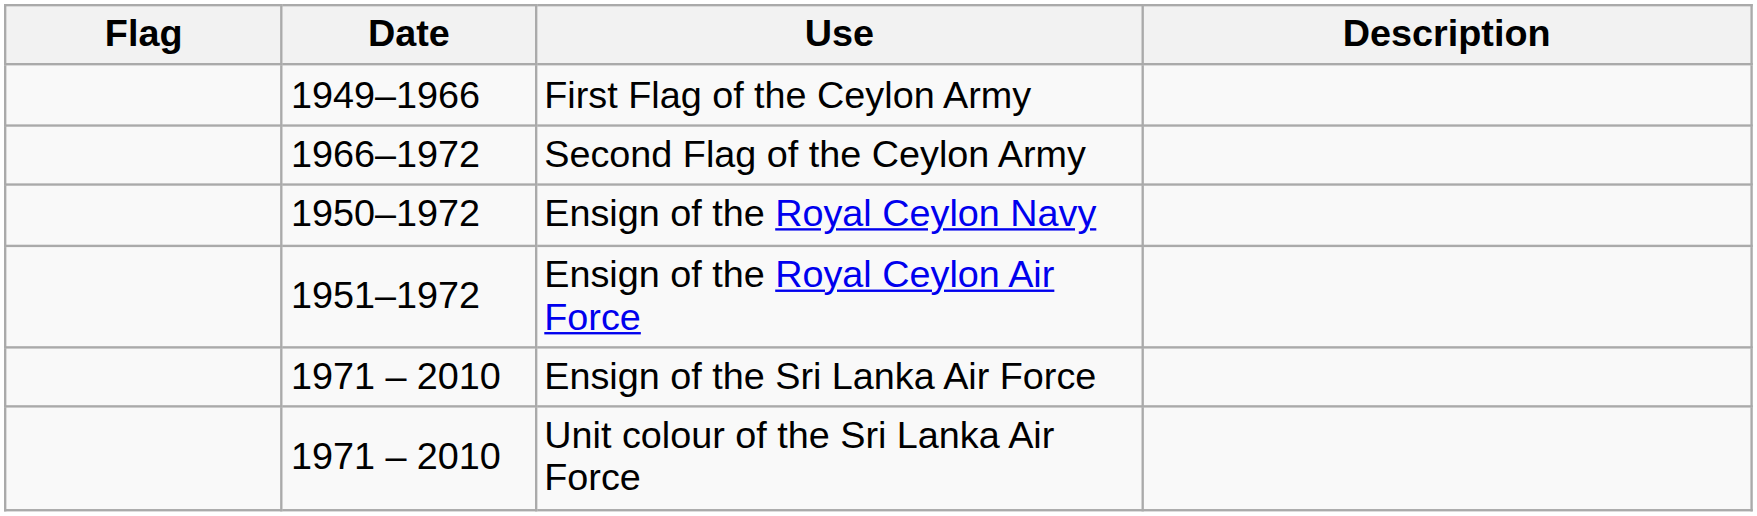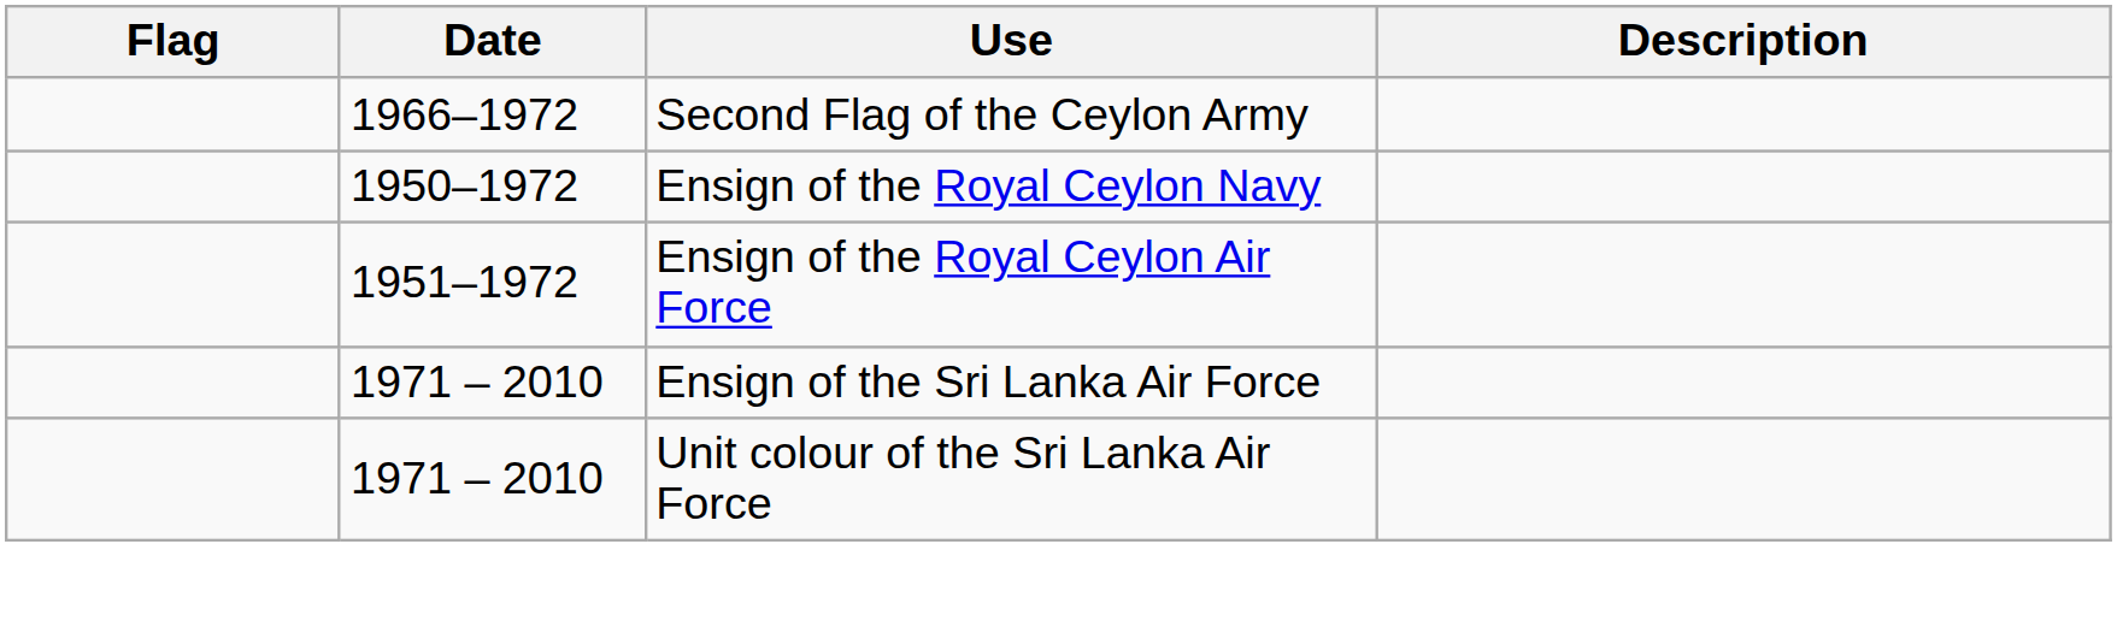- row: 1949–1966 | First Flag of the Ceylon Army
